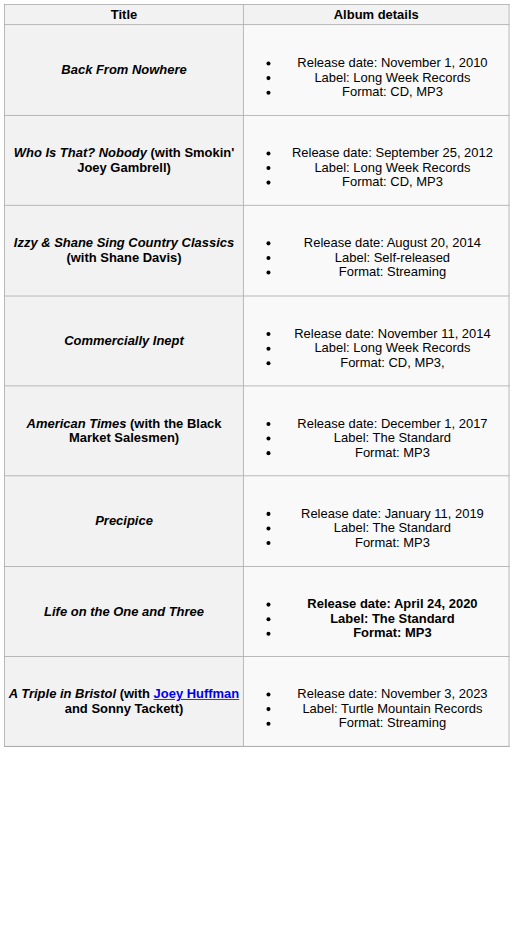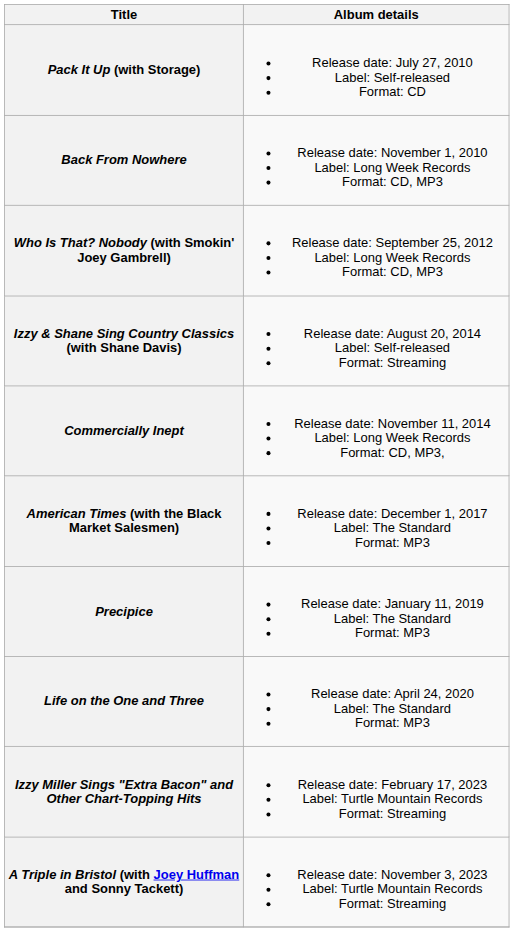+ row: Pack It Up (with Storage) | Release date: July 27, 2010 Label: Self-released Format: CD
Life on the One and Three | Album details: bold -> normal
+ row: Izzy Miller Sings "Extra Bacon" and Other Chart-Topping Hits | Release date: February 17, 2023 Label: Turtle Mountain Records Format: Streaming
